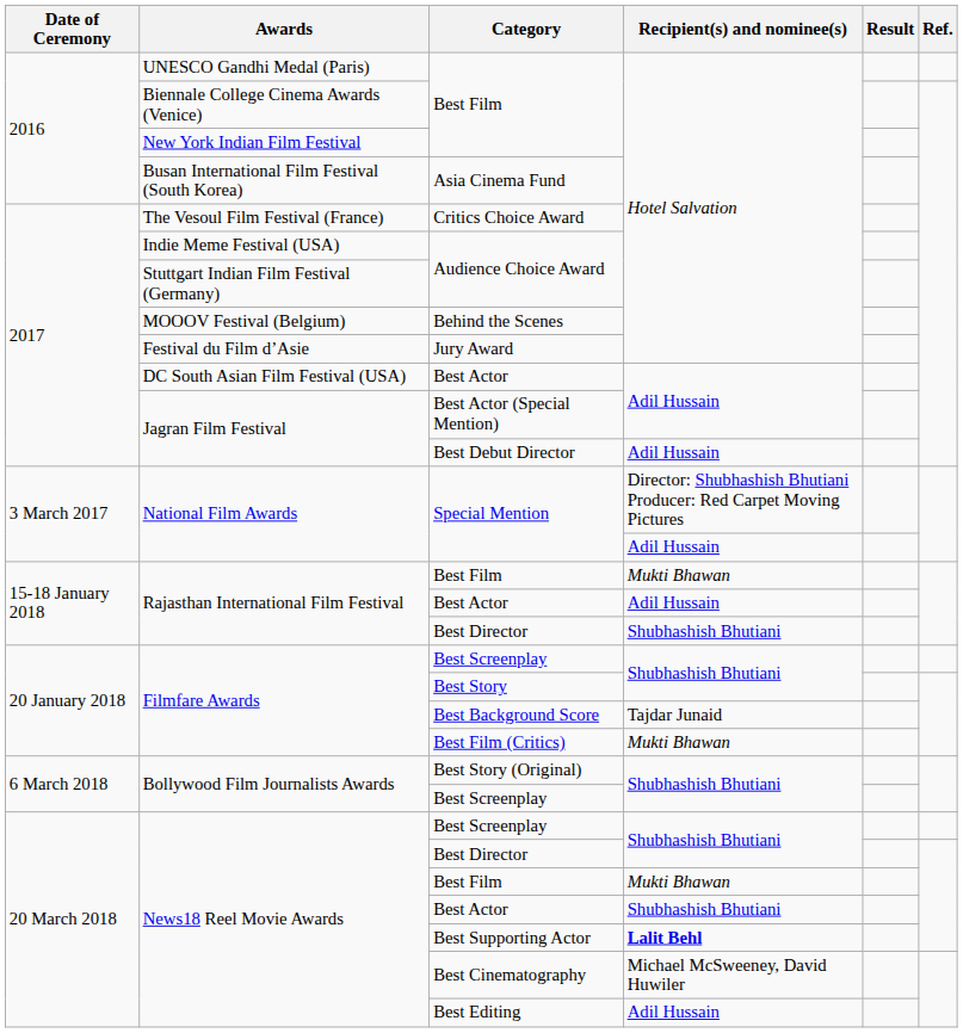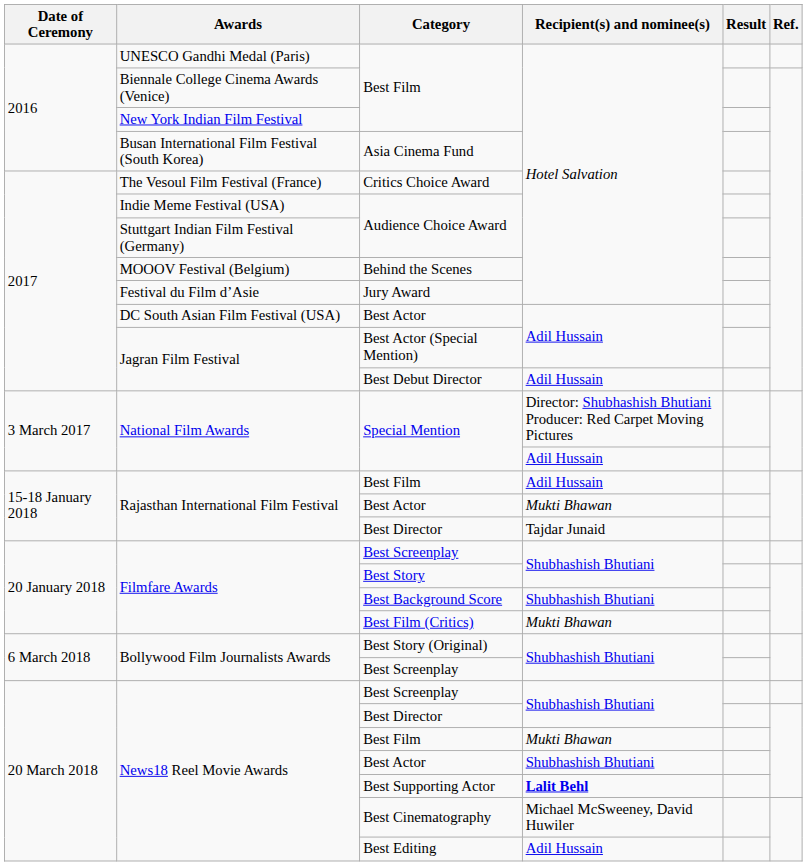Rajasthan International Film Festival / Best Film | Recipient(s) and nominee(s): Mukti Bhawan -> Adil Hussain
Rajasthan International Film Festival / Best Actor | Recipient(s) and nominee(s): Adil Hussain -> Mukti Bhawan
Rajasthan International Film Festival / Best Director | Recipient(s) and nominee(s): Shubhashish Bhutiani -> Tajdar Junaid
Best Background Score | Recipient(s) and nominee(s): Tajdar Junaid -> Shubhashish Bhutiani
